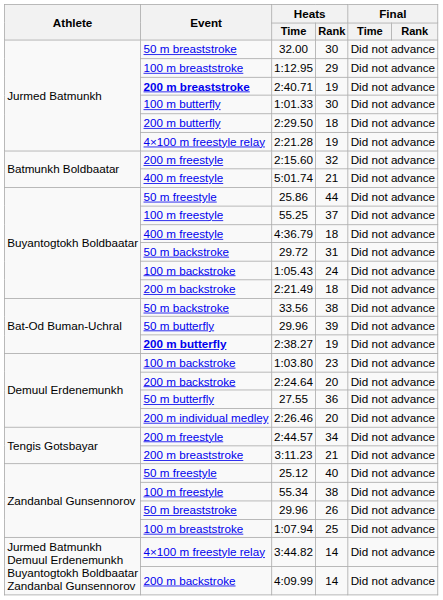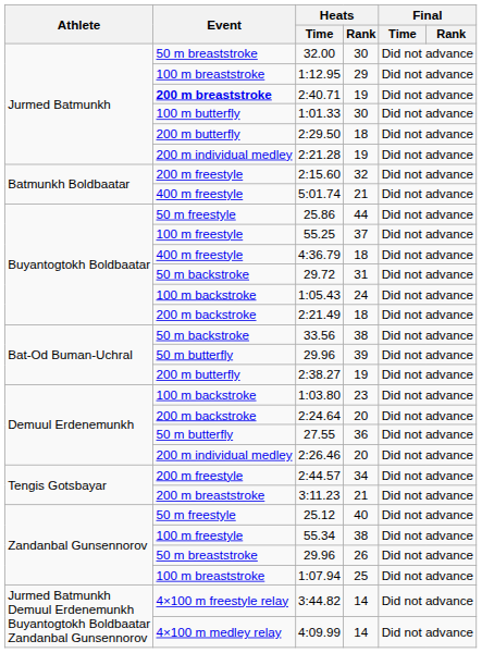2:21.28 | Event: 4×100 m freestyle relay -> 200 m individual medley
2:38.27 | Event: bold -> normal
4:09.99 | Event: 200 m backstroke -> 4×100 m medley relay
